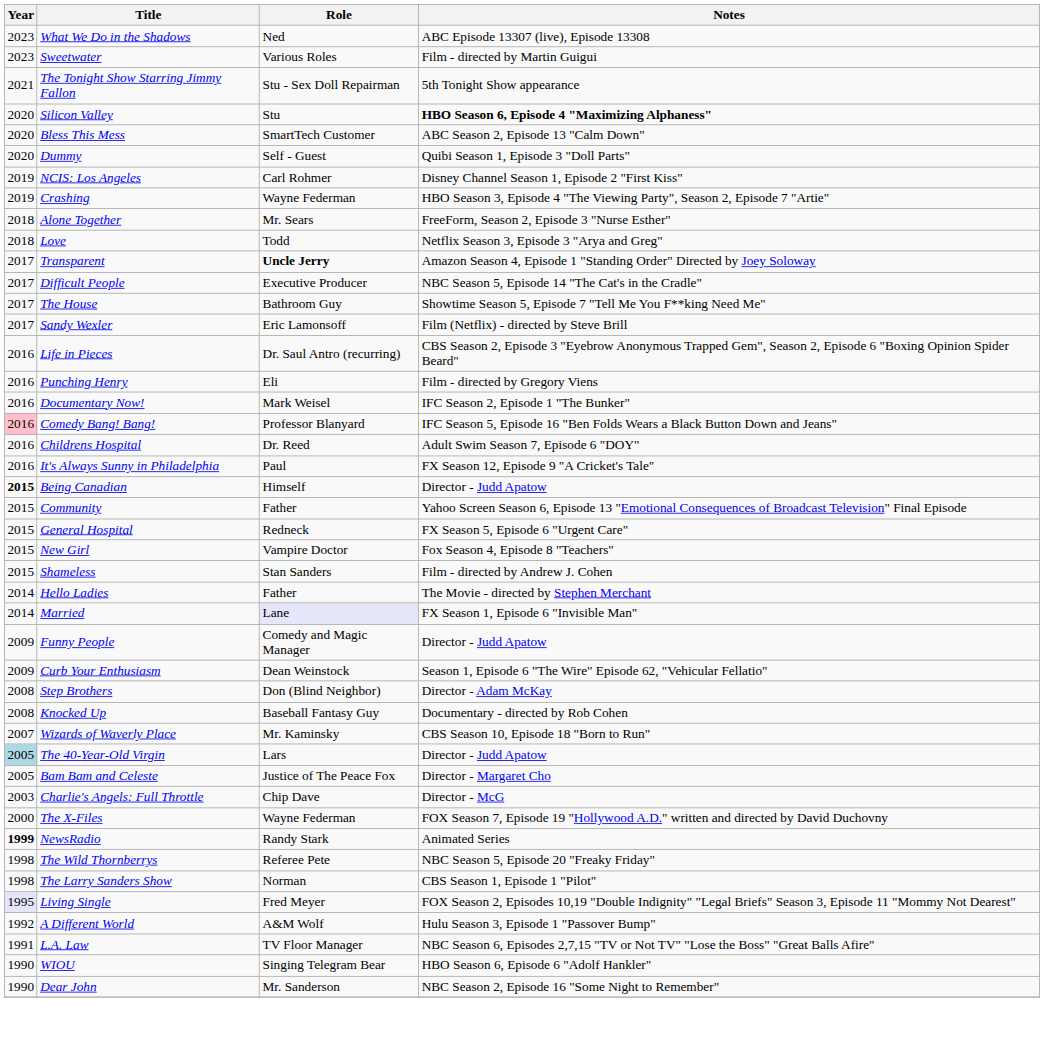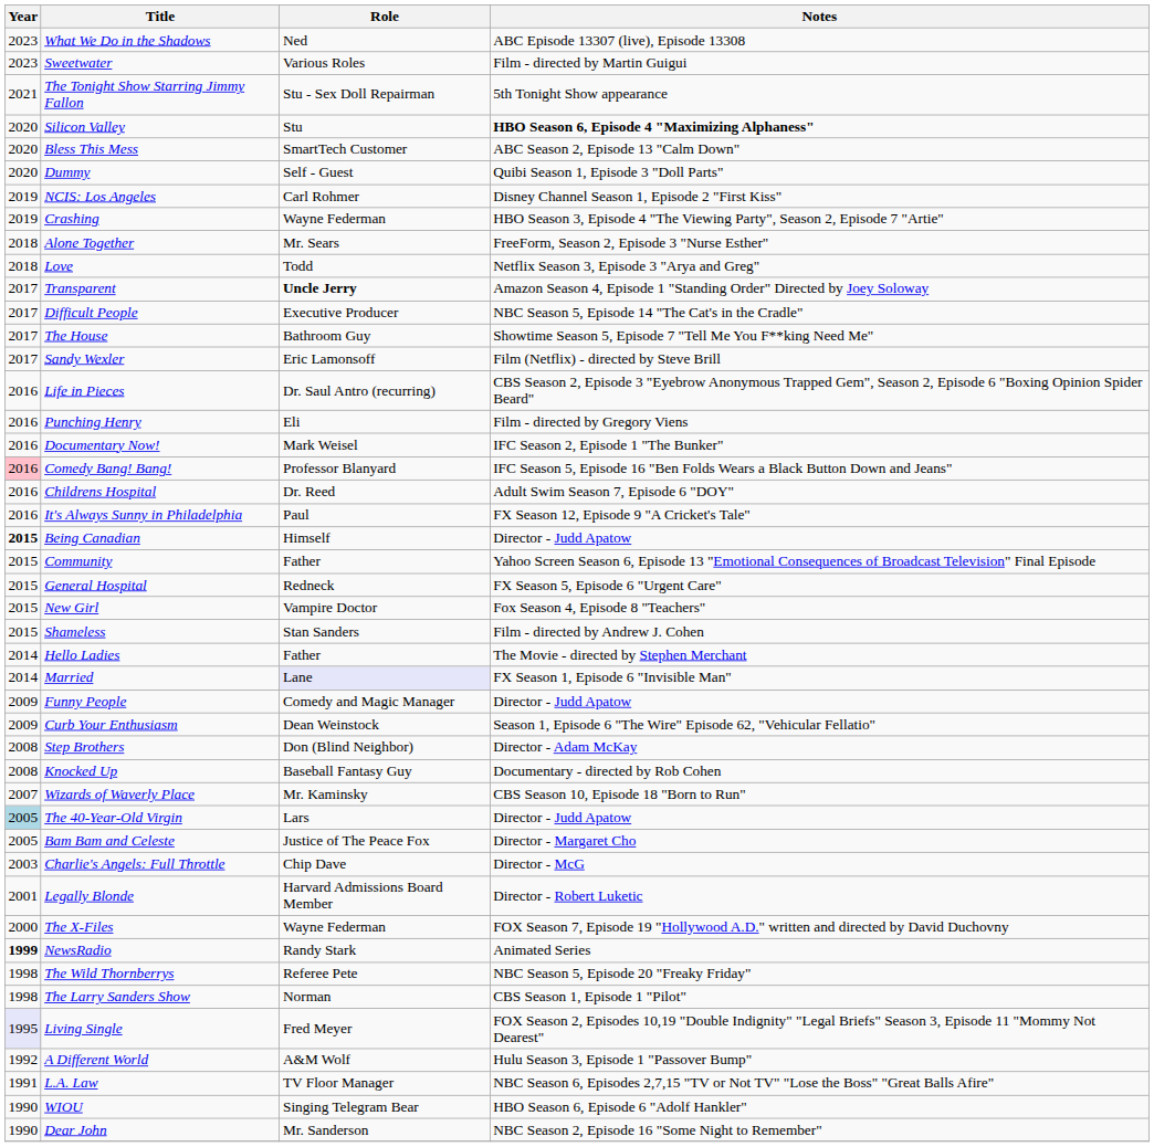+ row: 2001 | Legally Blonde | Harvard Admissions Board Member | Director - Robert Luketic
